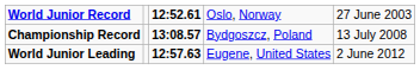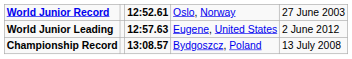rows swapped: Championship Record <-> World Junior Leading
